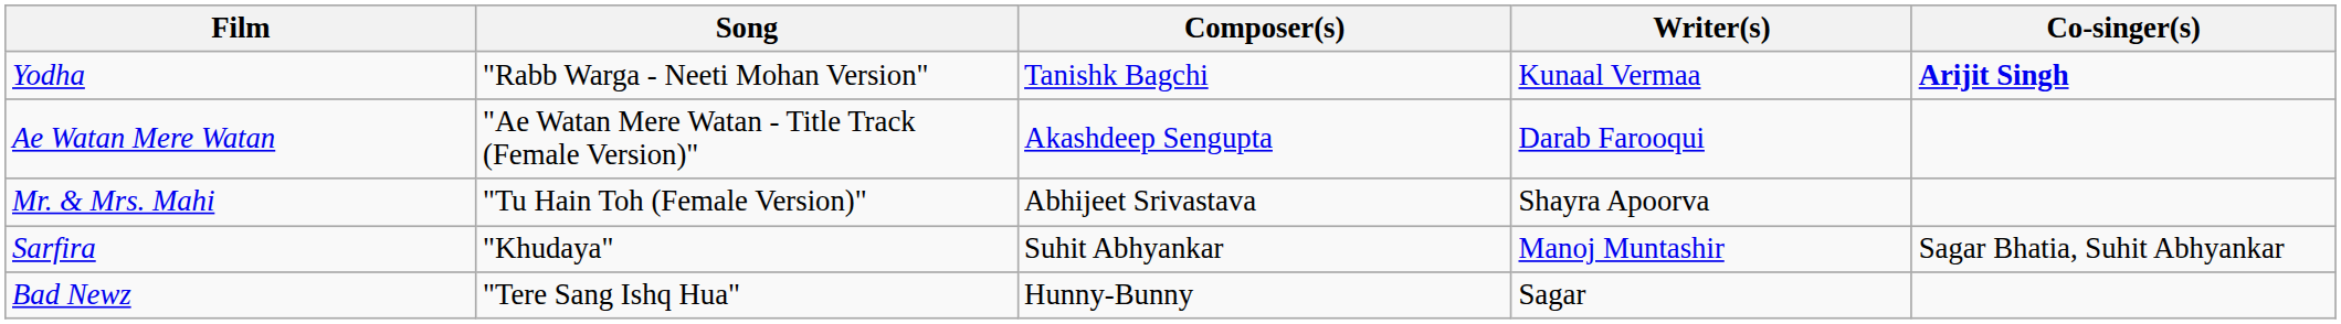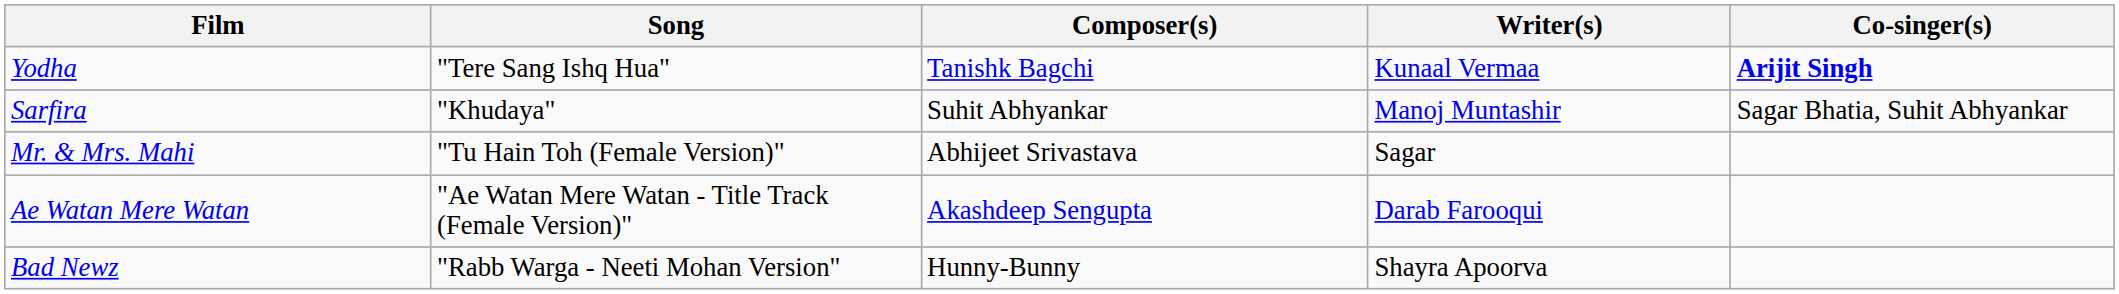Yodha | Song: "Rabb Warga - Neeti Mohan Version" -> "Tere Sang Ishq Hua"
rows swapped: Ae Watan Mere Watan <-> Sarfira
Mr. & Mrs. Mahi | Writer(s): Shayra Apoorva -> Sagar
Bad Newz | Song: "Tere Sang Ishq Hua" -> "Rabb Warga - Neeti Mohan Version"
Bad Newz | Writer(s): Sagar -> Shayra Apoorva
